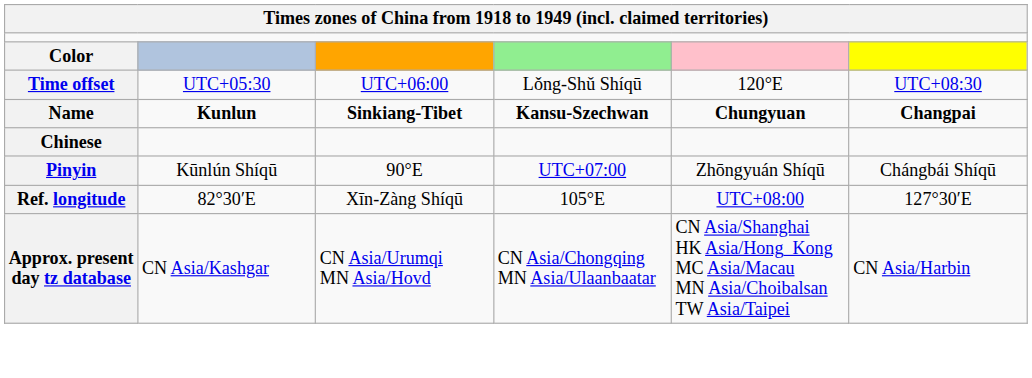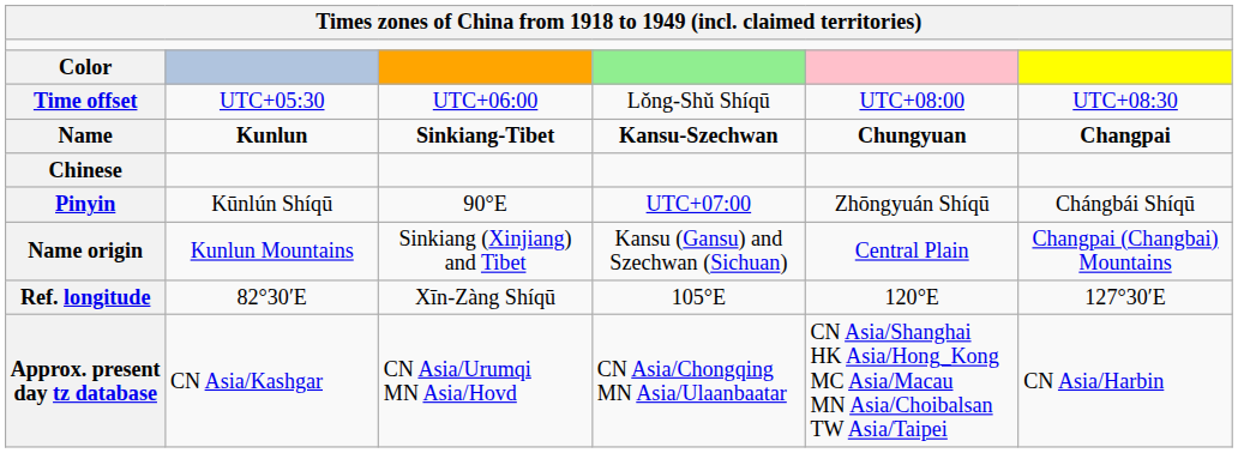Time offset | column 5: 120°E -> UTC+08:00
+ row: Name origin | Kunlun Mountains | Sinkiang (Xinjiang) and Tibet | Kansu (Gansu) and Szechwan (Sichuan) | Central Plain | Changpai (Changbai) Mountains
Ref. longitude | column 5: UTC+08:00 -> 120°E
